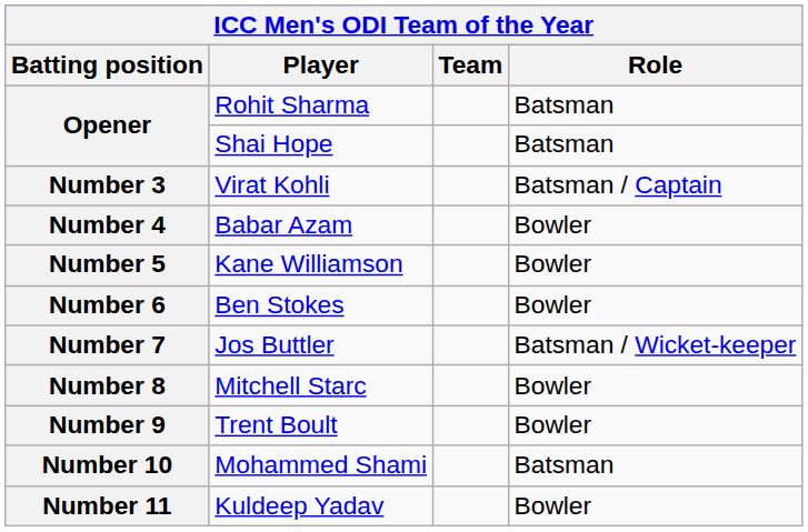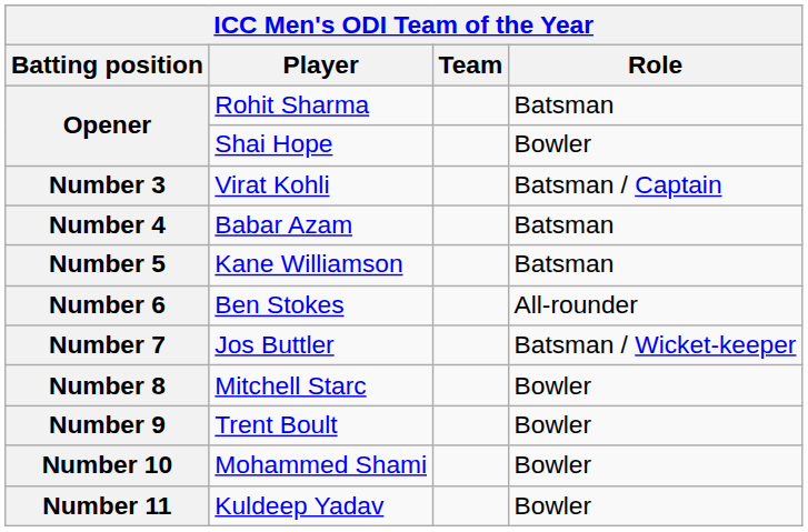Opener / Shai Hope | Role: Batsman -> Bowler
Number 4 | Role: Bowler -> Batsman
Number 5 | Role: Bowler -> Batsman
Number 6 | Role: Bowler -> All-rounder
Number 10 | Role: Batsman -> Bowler
